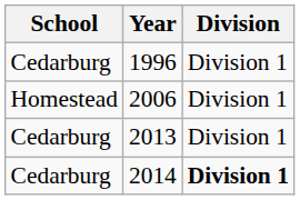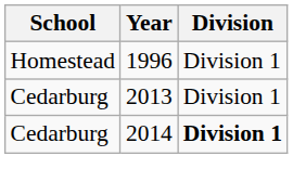1996 | School: Cedarburg -> Homestead
- row: Homestead | 2006 | Division 1
